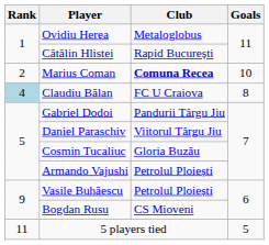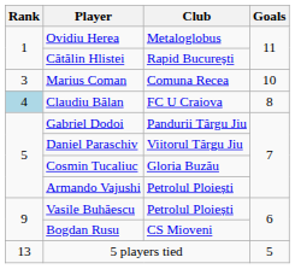Marius Coman | Rank: 2 -> 3
Marius Coman | Club: bold -> normal
5 players tied | Rank: 11 -> 13
